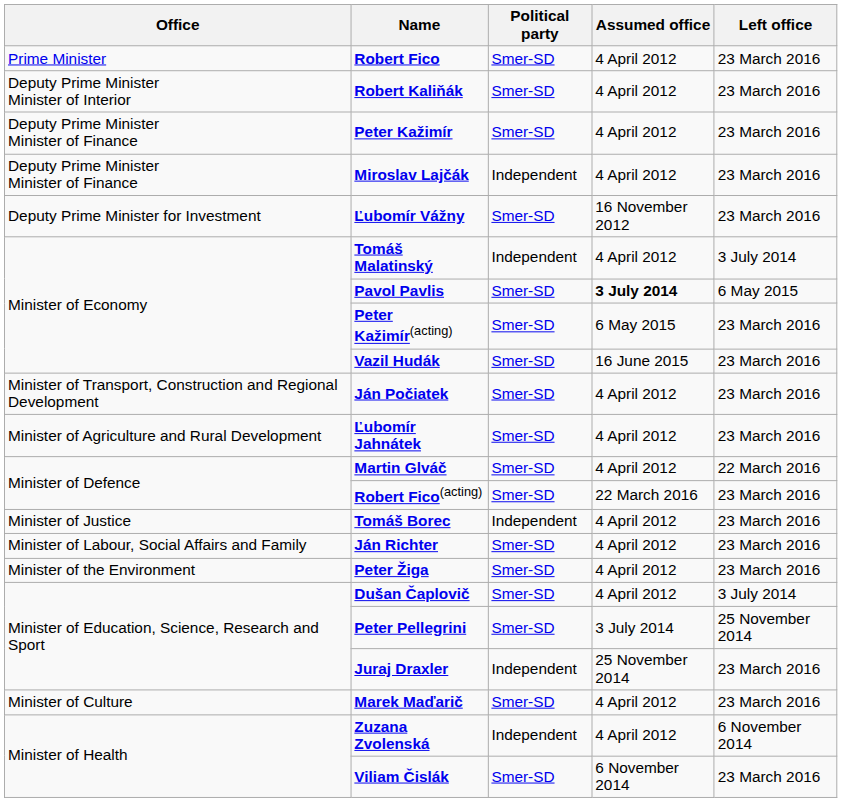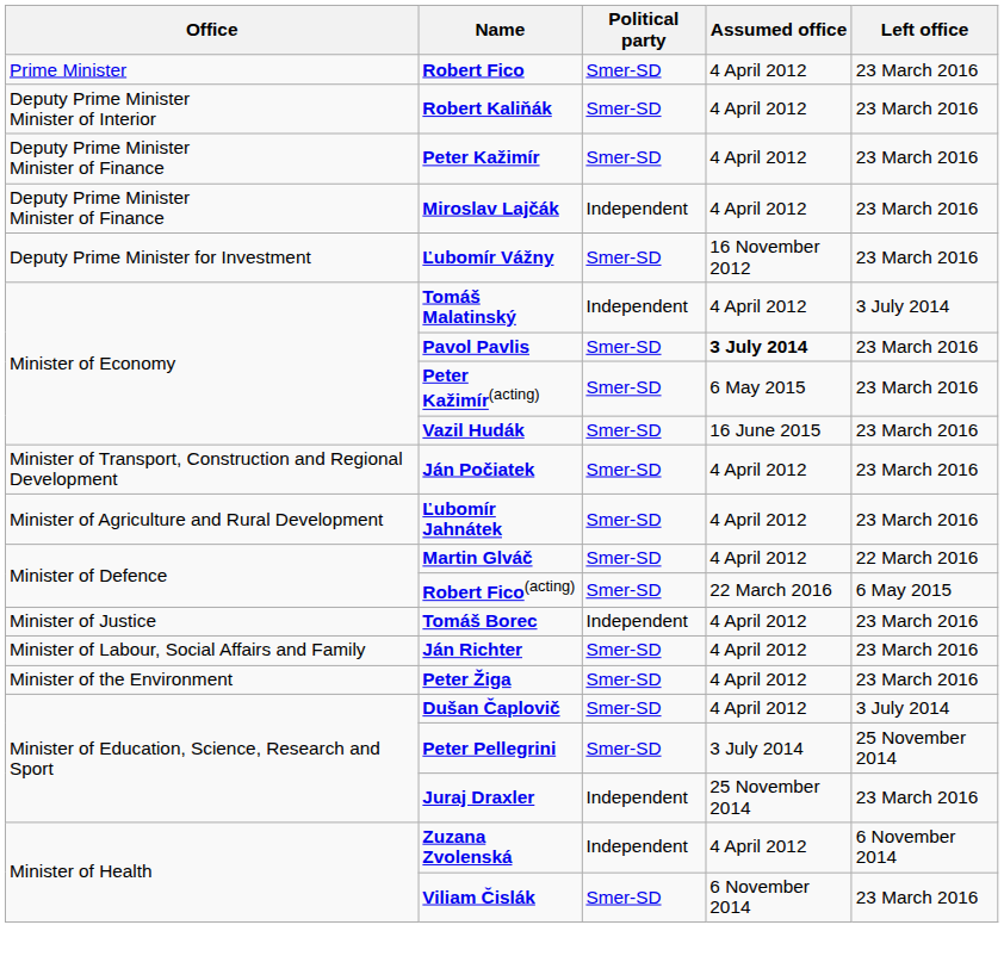Pavol Pavlis | Left office: 6 May 2015 -> 23 March 2016
Robert Fico(acting) | Left office: 23 March 2016 -> 6 May 2015
- row: Minister of Culture | Marek Maďarič | Smer-SD | 4 April 2012 | 23 March 2016
